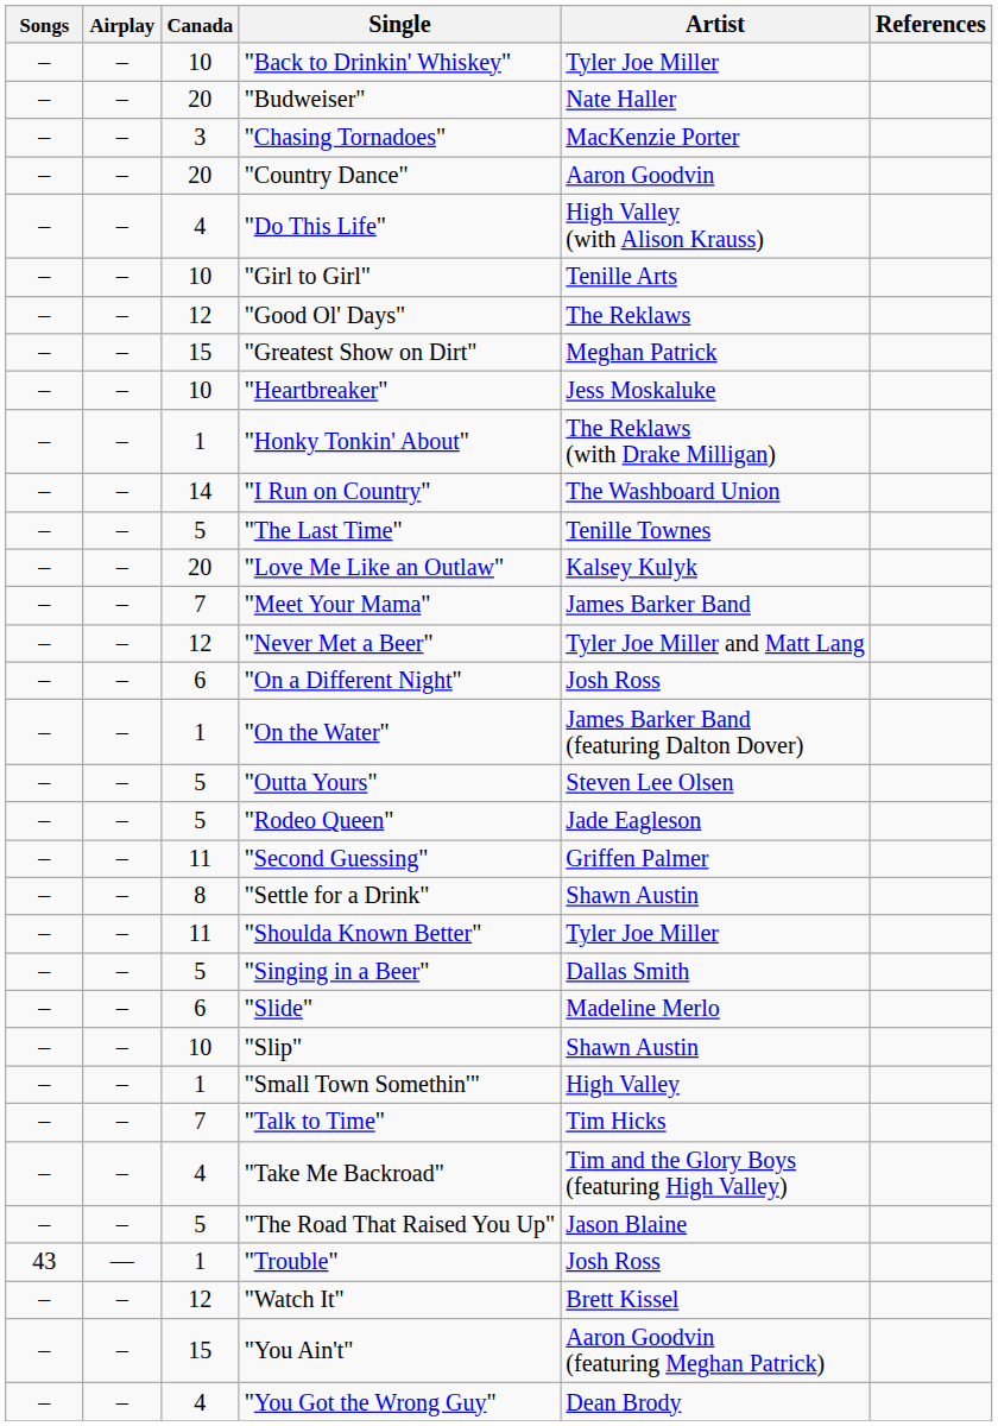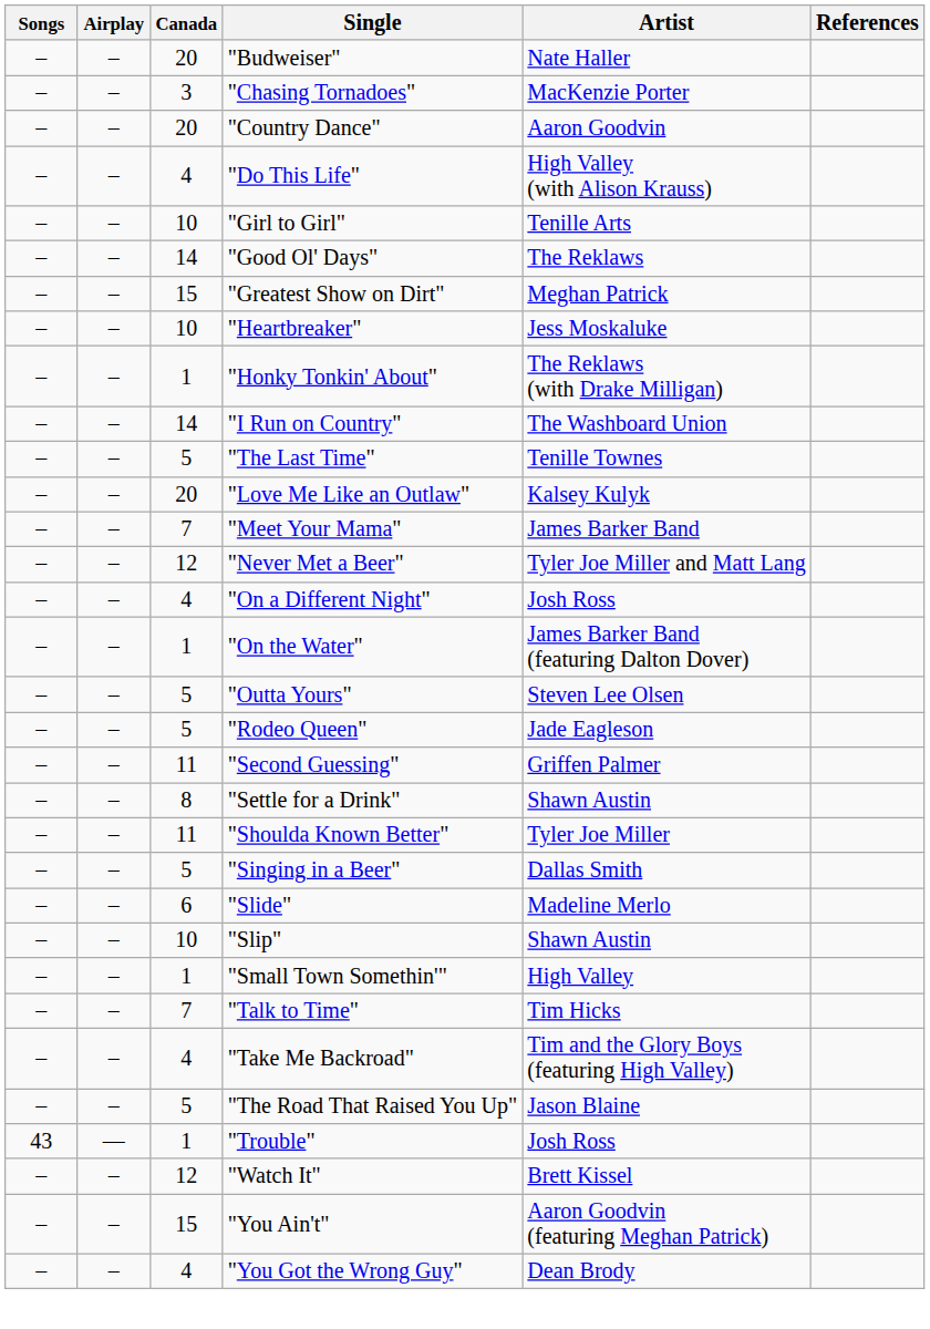- row: – | – | 10 | "Back to Drinkin' Whiskey" | Tyler Joe Miller
"Good Ol' Days" | Canada: 12 -> 14
"On a Different Night" | Canada: 6 -> 4
